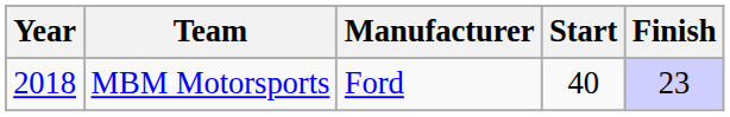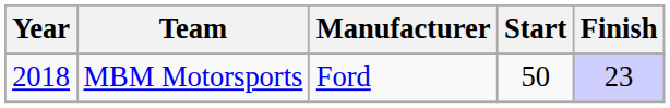MBM Motorsports | Start: 40 -> 50
